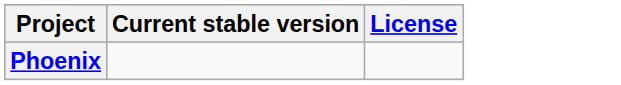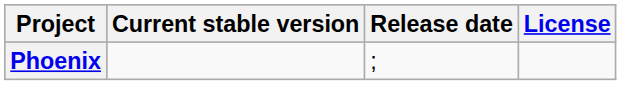+ column: Release date | ;
